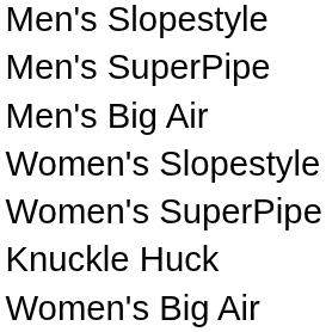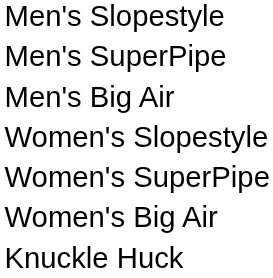rows swapped: Women's Big Air <-> Knuckle Huck
